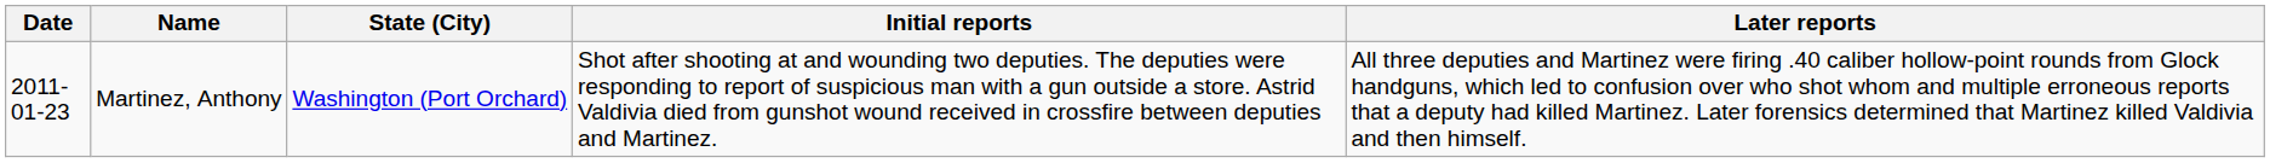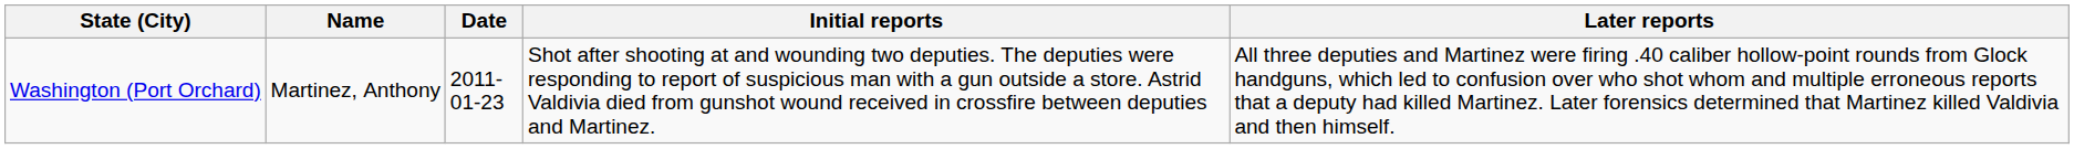columns swapped: Date <-> State (City)
